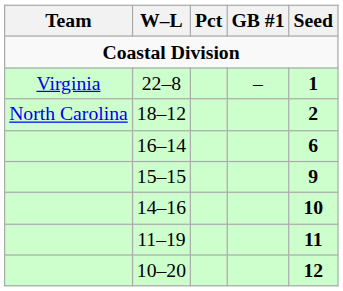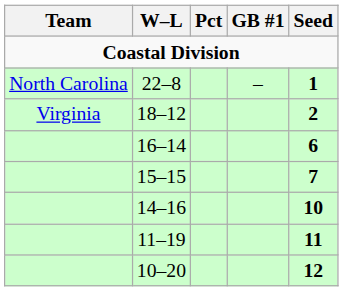22–8 | Team: Virginia -> North Carolina
18–12 | Team: North Carolina -> Virginia
15–15 | Seed: 9 -> 7
